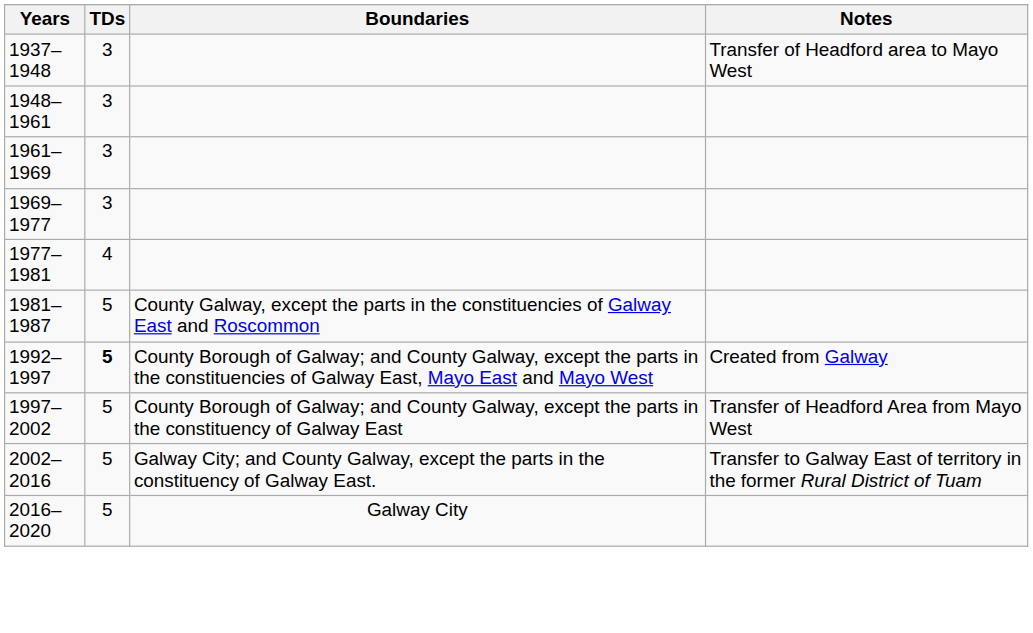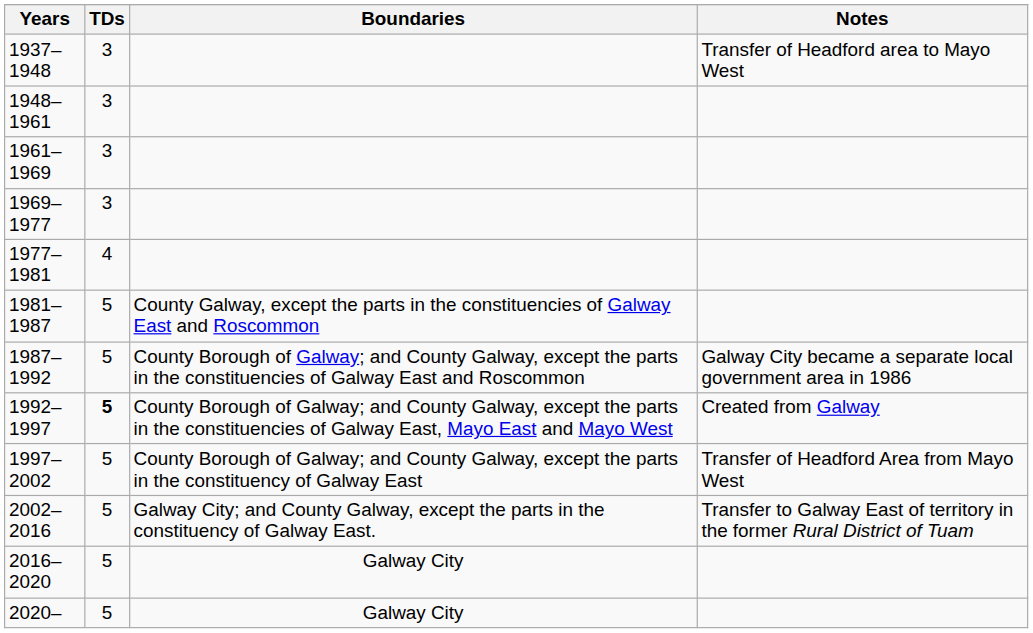+ row: 1987–1992 | 5 | County Borough of Galway; and County Galway, except the parts in the constituencies of Galway East and Roscommon | Galway City became a separate local government area in 1986
+ row: 2020– | 5 | Galway City
